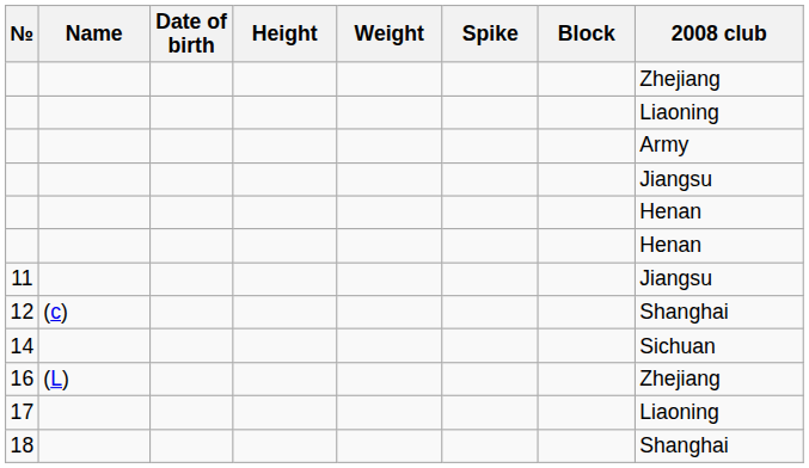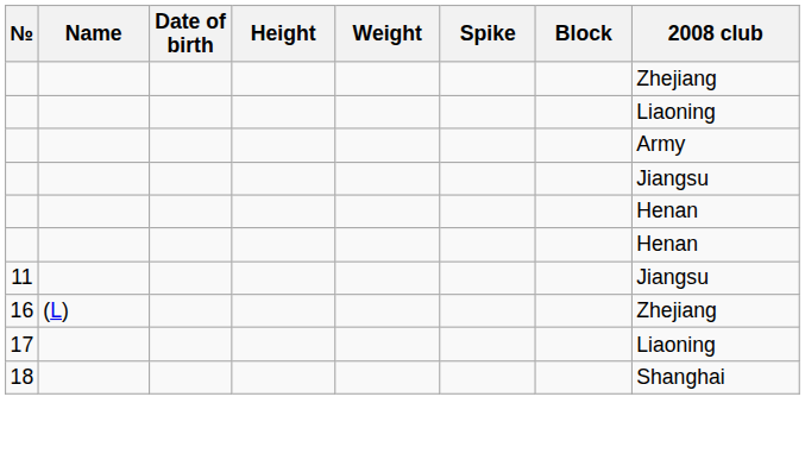- row: 12 | (c) | Shanghai
- row: 14 | Sichuan
